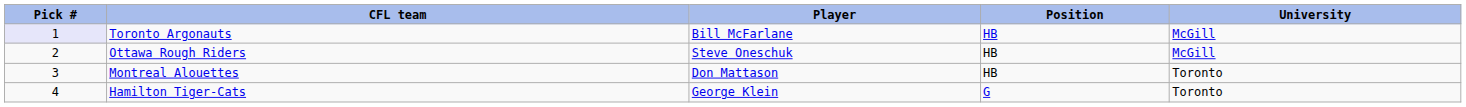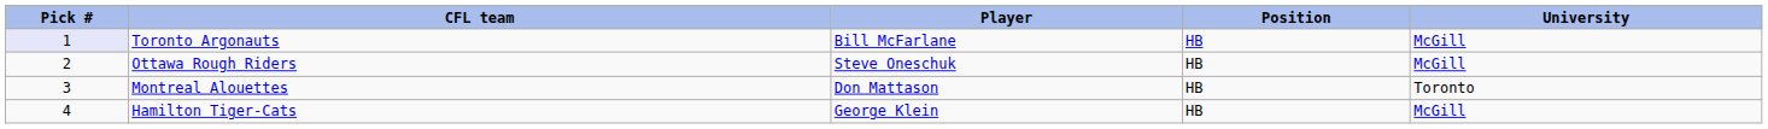Hamilton Tiger-Cats | Position: G -> HB
Hamilton Tiger-Cats | University: Toronto -> McGill
